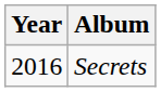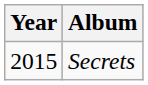Secrets | Year: 2016 -> 2015
